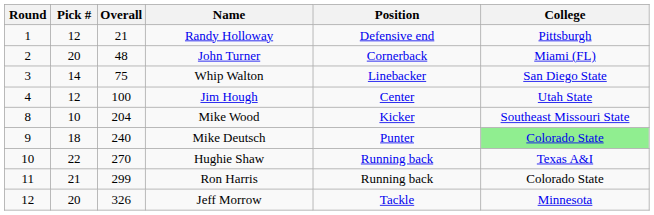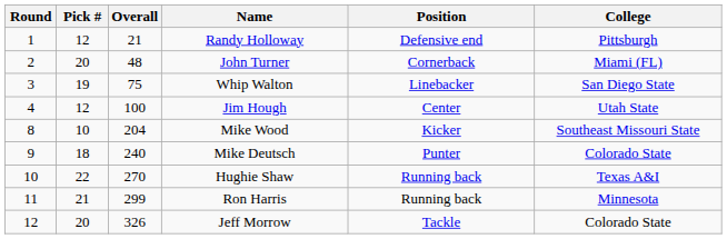Whip Walton | Pick #: 14 -> 19
Mike Deutsch | College: lightgreen background -> no background
Ron Harris | College: Colorado State -> Minnesota
Jeff Morrow | College: Minnesota -> Colorado State
